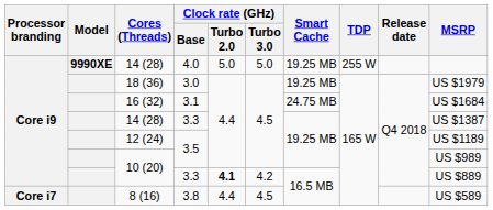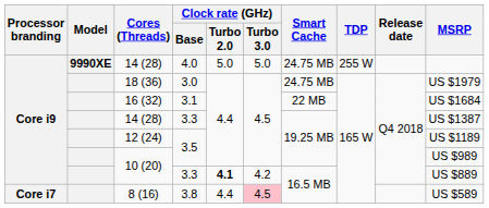14 (28) / 4.0 | Smart Cache: 19.25 MB -> 24.75 MB
18 (36) | Smart Cache: 19.25 MB -> 24.75 MB
16 (32) | Smart Cache: 24.75 MB -> 22 MB
8 (16) | Clock rate (GHz) / Turbo 3.0: no background -> pink background
